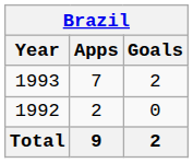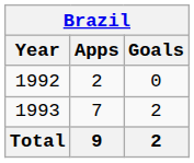rows swapped: 1992 <-> 1993
